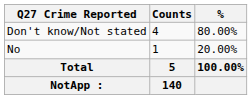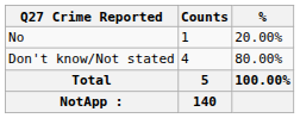rows swapped: No <-> Don't know/Not stated
